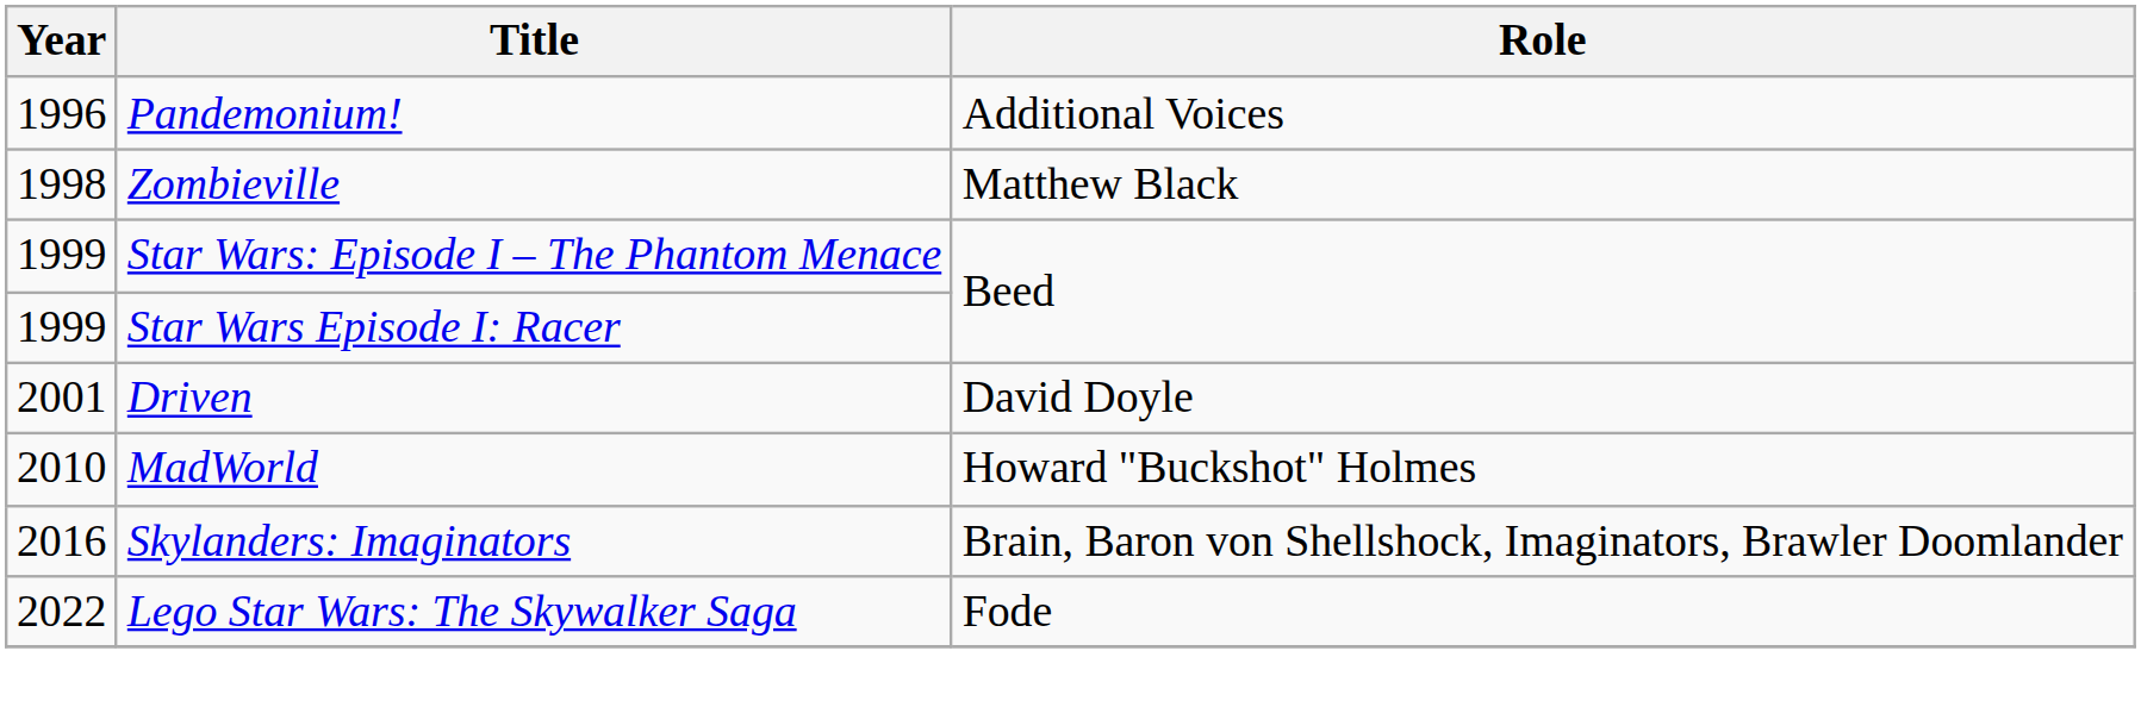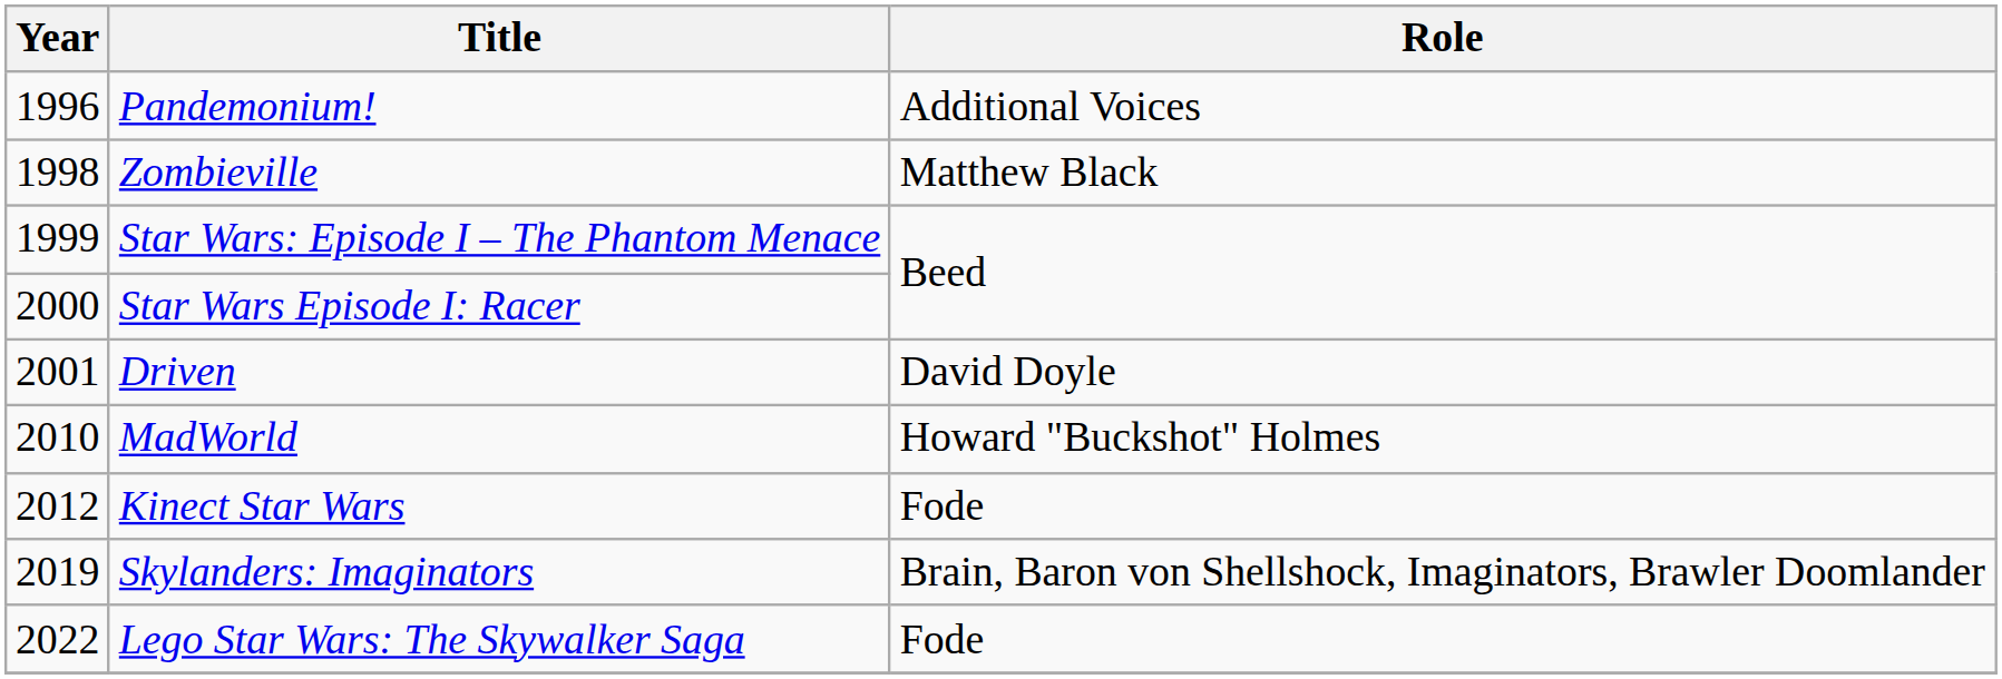Star Wars Episode I: Racer | Year: 1999 -> 2000
+ row: 2012 | Kinect Star Wars | Fode
Skylanders: Imaginators | Year: 2016 -> 2019
